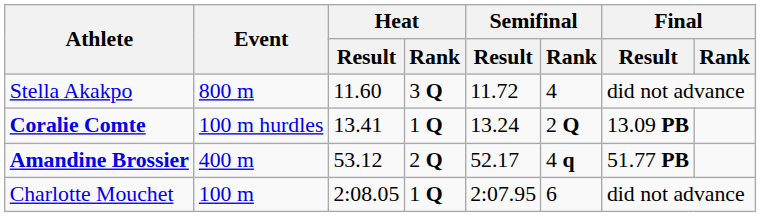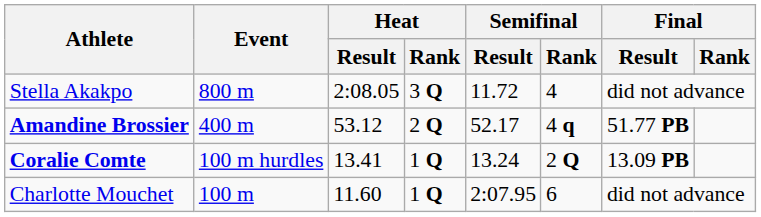Stella Akakpo | Heat / Result: 11.60 -> 2:08.05
rows swapped: Amandine Brossier <-> Coralie Comte
Charlotte Mouchet | Heat / Result: 2:08.05 -> 11.60
